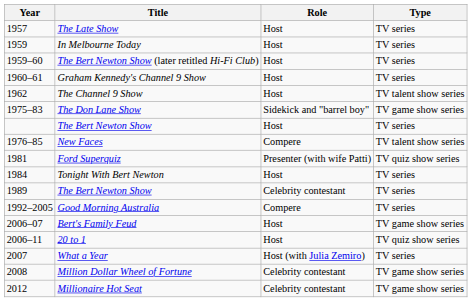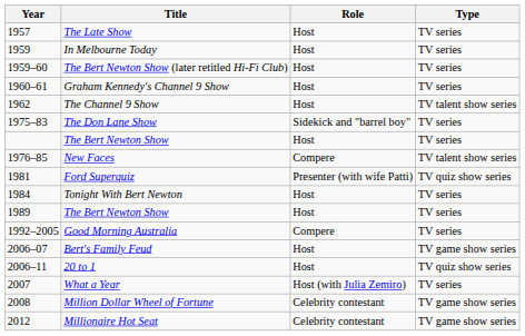The Don Lane Show | Type: TV game show series -> TV series
1989 / The Bert Newton Show | Role: Celebrity contestant -> Host
